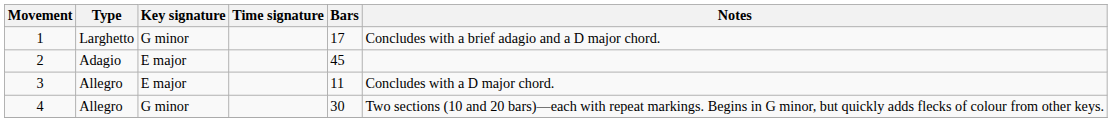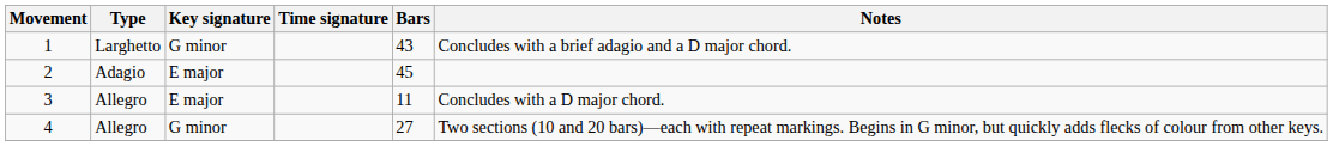1 | Bars: 17 -> 43
4 | Bars: 30 -> 27
